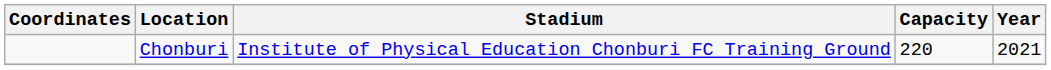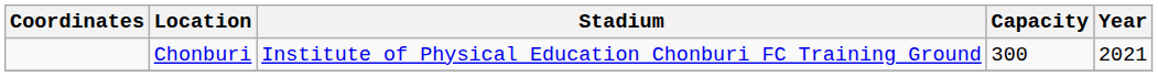Chonburi | Capacity: 220 -> 300
